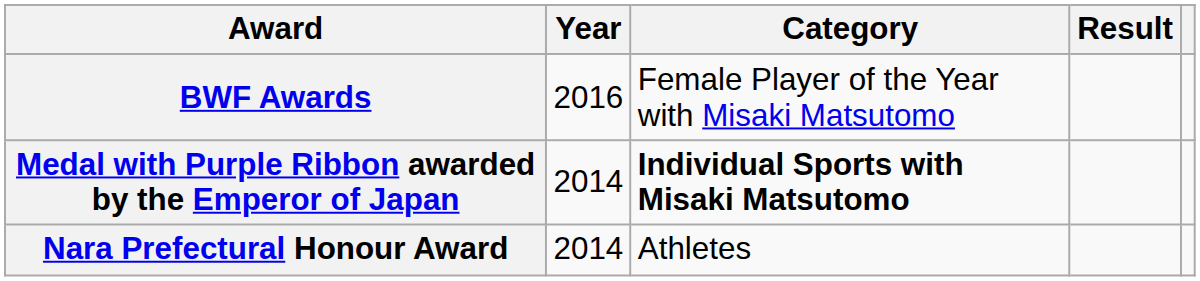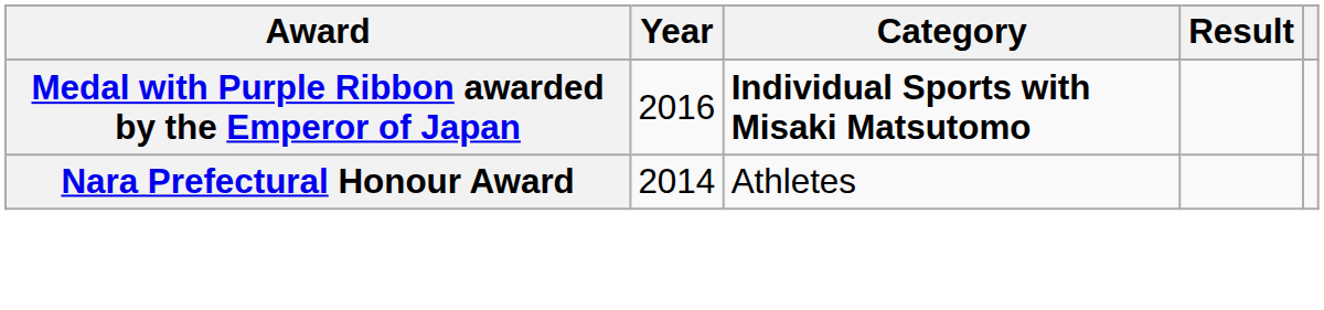- row: BWF Awards | 2016 | Female Player of the Year with Misaki Matsutomo
Medal with Purple Ribbon awarded by the Emperor of Japan | Year: 2014 -> 2016
